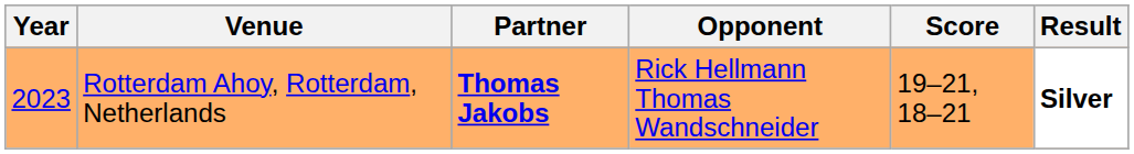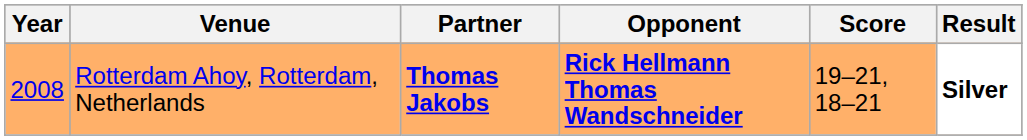Rotterdam Ahoy, Rotterdam, Netherlands | Year: 2023 -> 2008
Rotterdam Ahoy, Rotterdam, Netherlands | Opponent: normal -> bold
